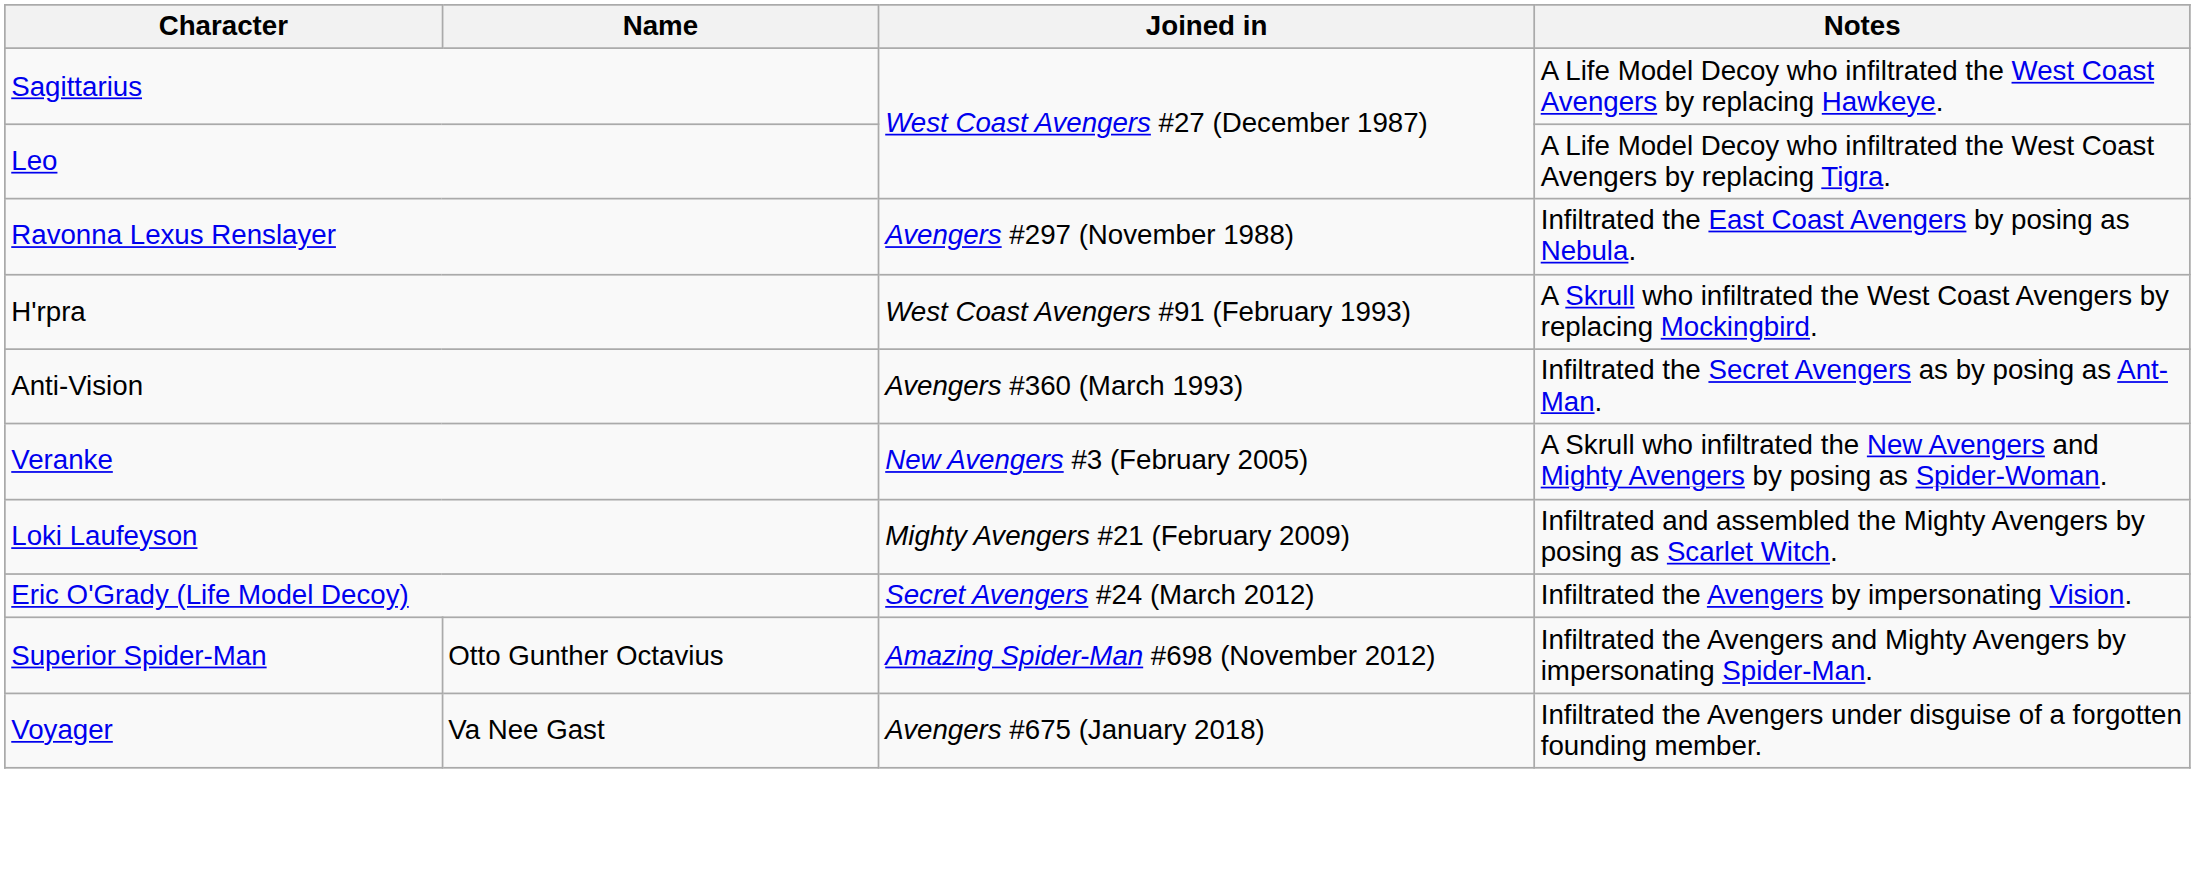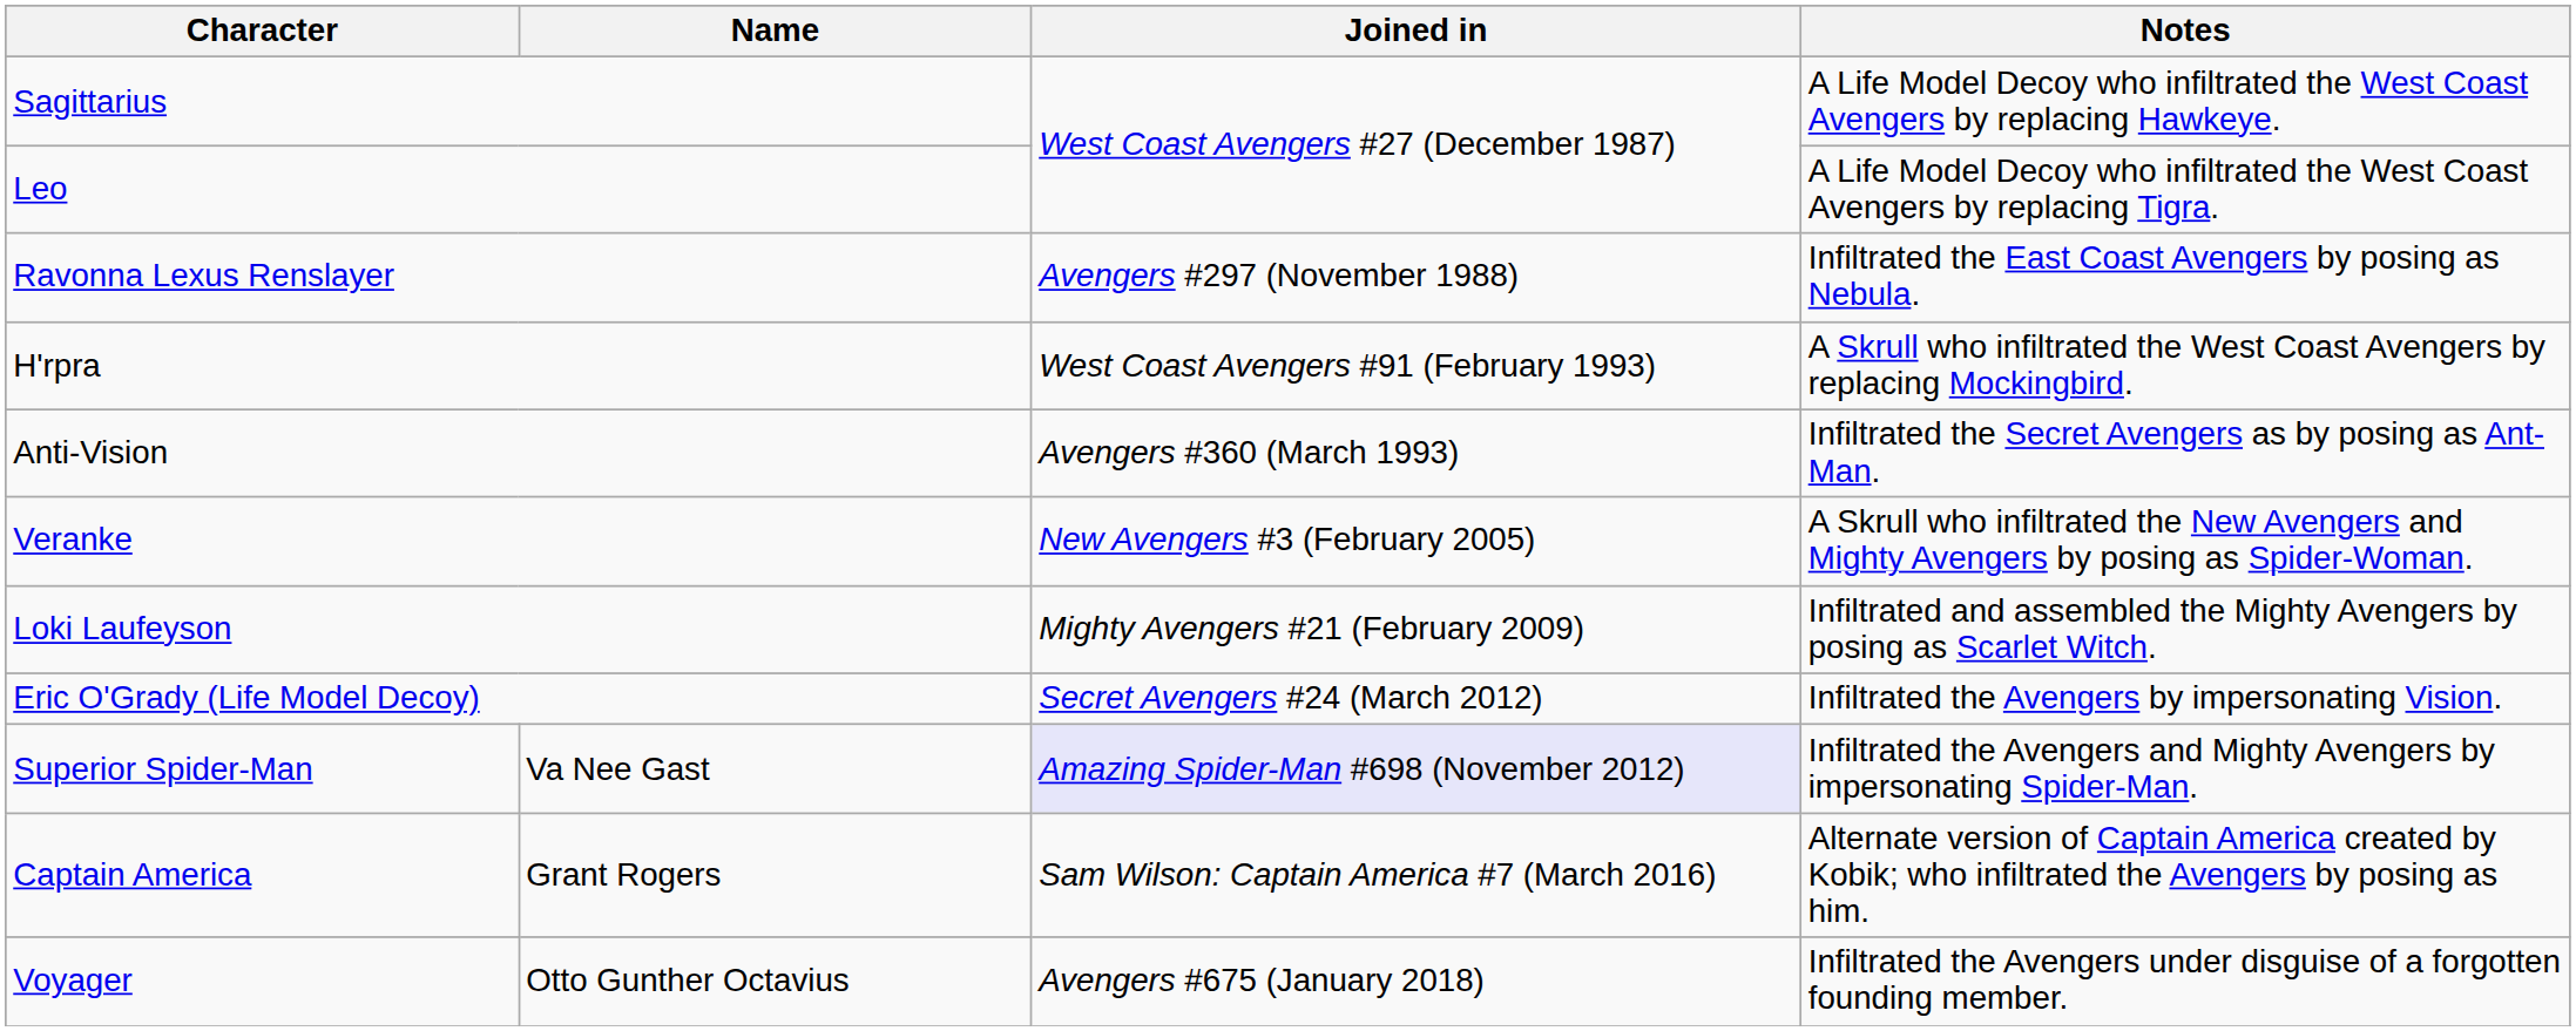Superior Spider-Man | Name: Otto Gunther Octavius -> Va Nee Gast
Superior Spider-Man | Joined in: no background -> lavender background
+ row: Captain America | Grant Rogers | Sam Wilson: Captain America #7 (March 2016) | Alternate version of Captain America created by Kobik; who infiltrated the Avengers by posing as him.
Voyager | Name: Va Nee Gast -> Otto Gunther Octavius
